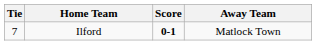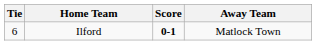Ilford | Tie: 7 -> 6
